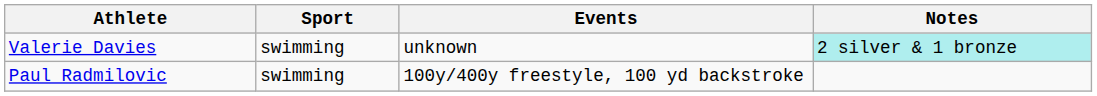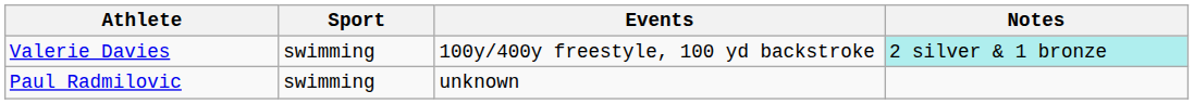Valerie Davies | Events: unknown -> 100y/400y freestyle, 100 yd backstroke
Paul Radmilovic | Events: 100y/400y freestyle, 100 yd backstroke -> unknown
